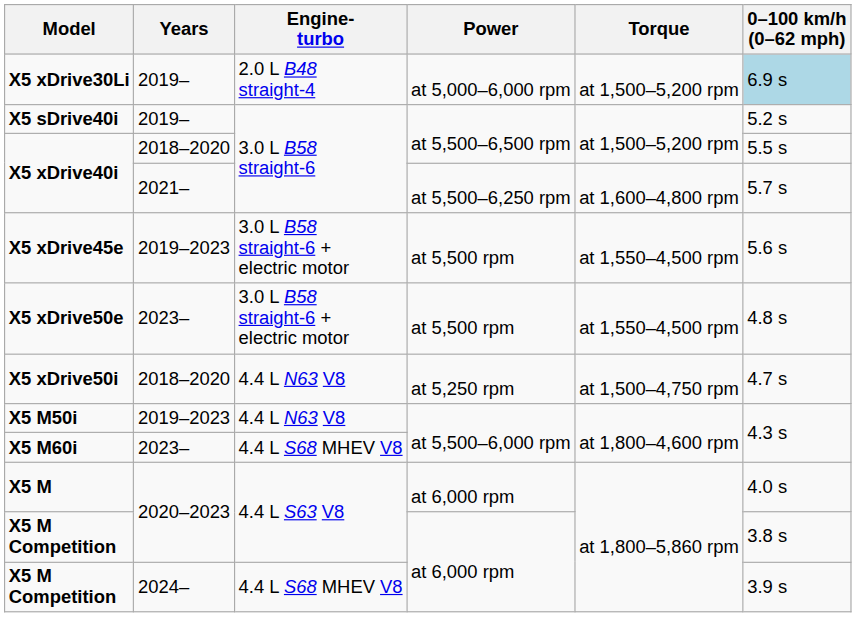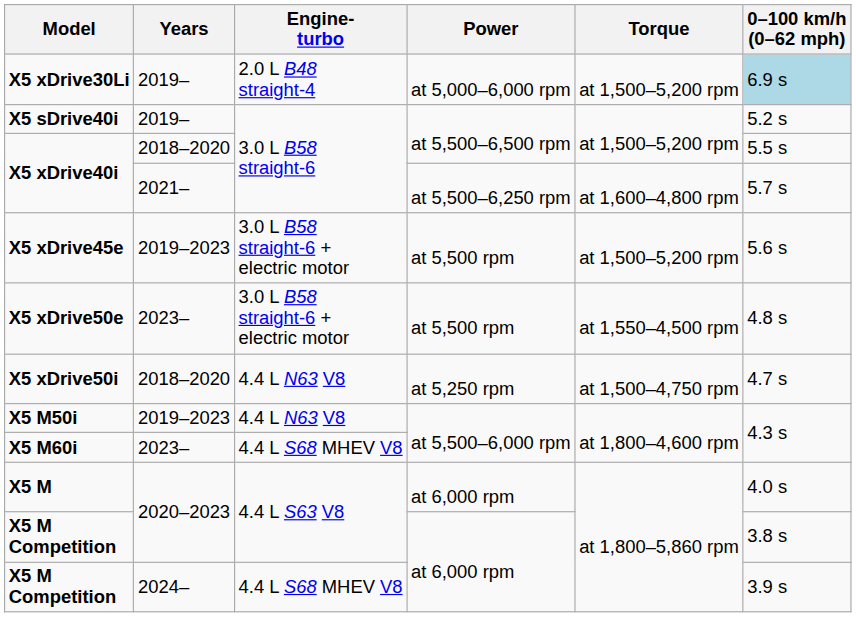X5 xDrive45e | Torque: at 1,550–4,500 rpm -> at 1,500–5,200 rpm
